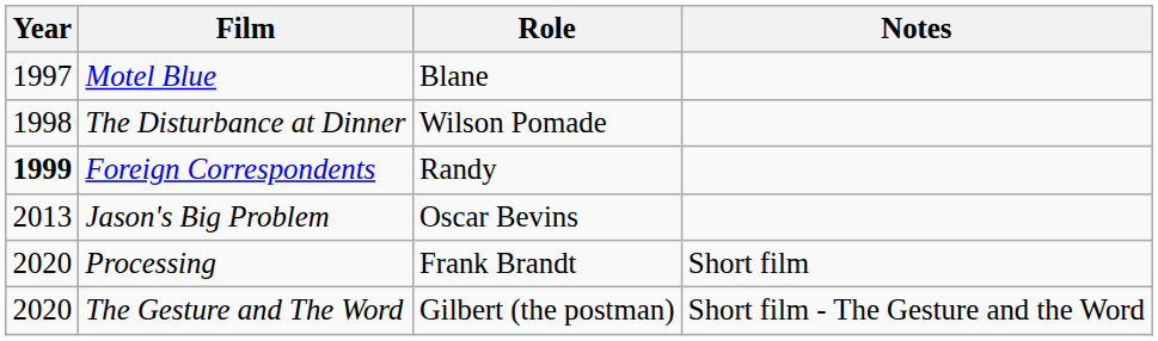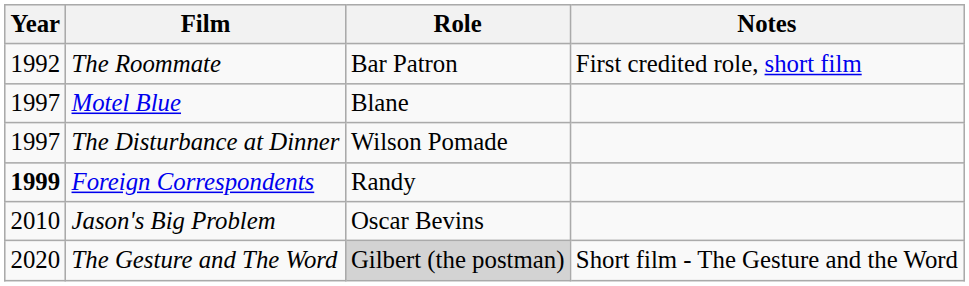+ row: 1992 | The Roommate | Bar Patron | First credited role, short film
The Disturbance at Dinner | Year: 1998 -> 1997
Jason's Big Problem | Year: 2013 -> 2010
- row: 2020 | Processing | Frank Brandt | Short film
The Gesture and The Word | Role: no background -> lightgrey background
